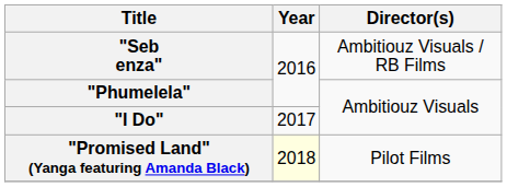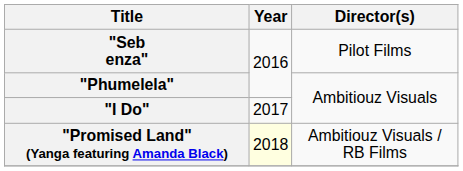"Seb enza" | Director(s): Ambitiouz Visuals / RB Films -> Pilot Films
"Promised Land" (Yanga featuring Amanda Black) | Director(s): Pilot Films -> Ambitiouz Visuals / RB Films
